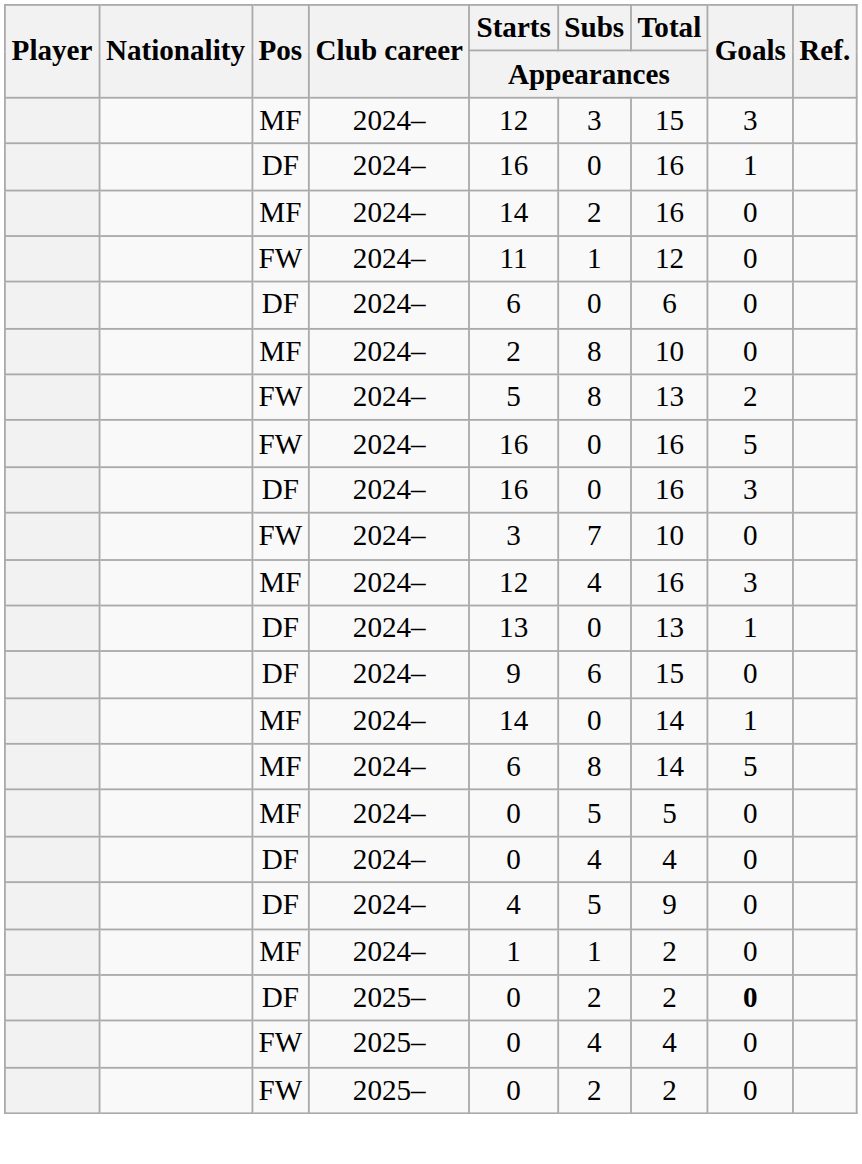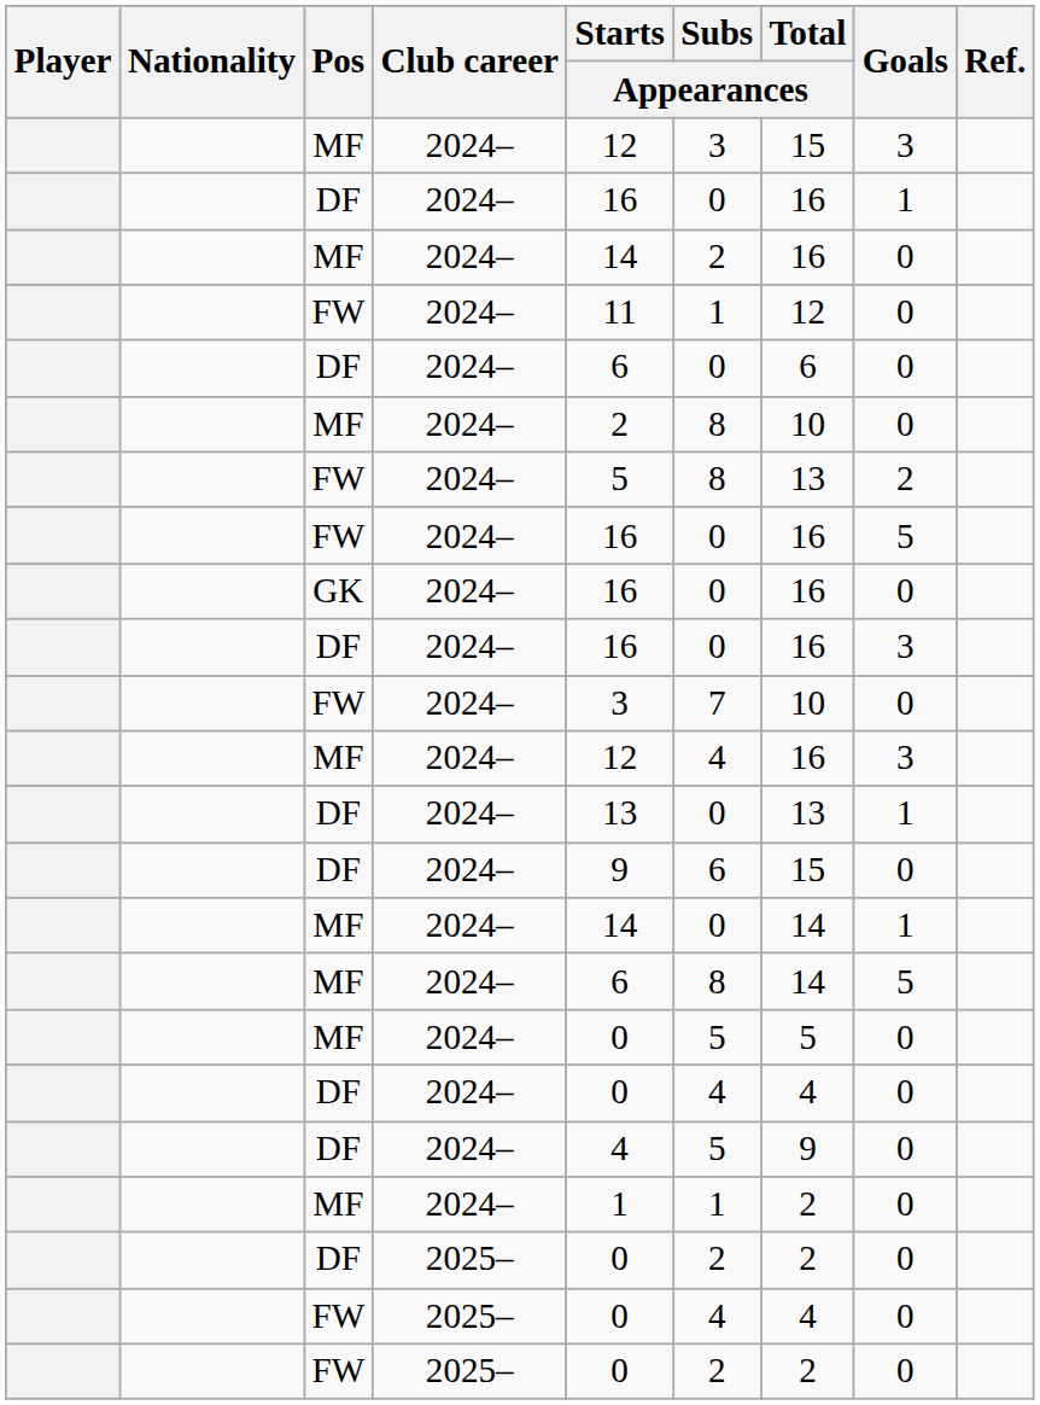+ row: GK | 2024– | 16 | 0 | 16 | 0
DF / 2025– | Goals: bold -> normal
